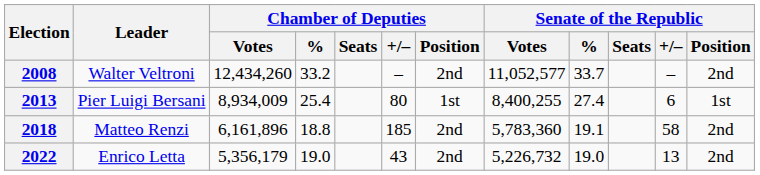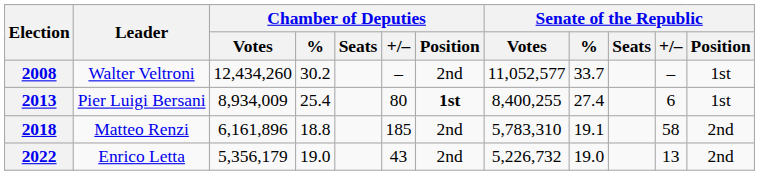2008 | Chamber of Deputies / %: 33.2 -> 30.2
2008 | Senate of the Republic / Position: 2nd -> 1st
2013 | Chamber of Deputies / Position: normal -> bold
2018 | Senate of the Republic / Votes: 5,783,360 -> 5,783,310
